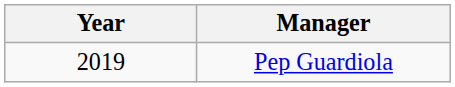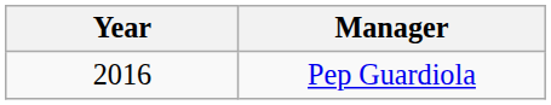Pep Guardiola | Year: 2019 -> 2016
